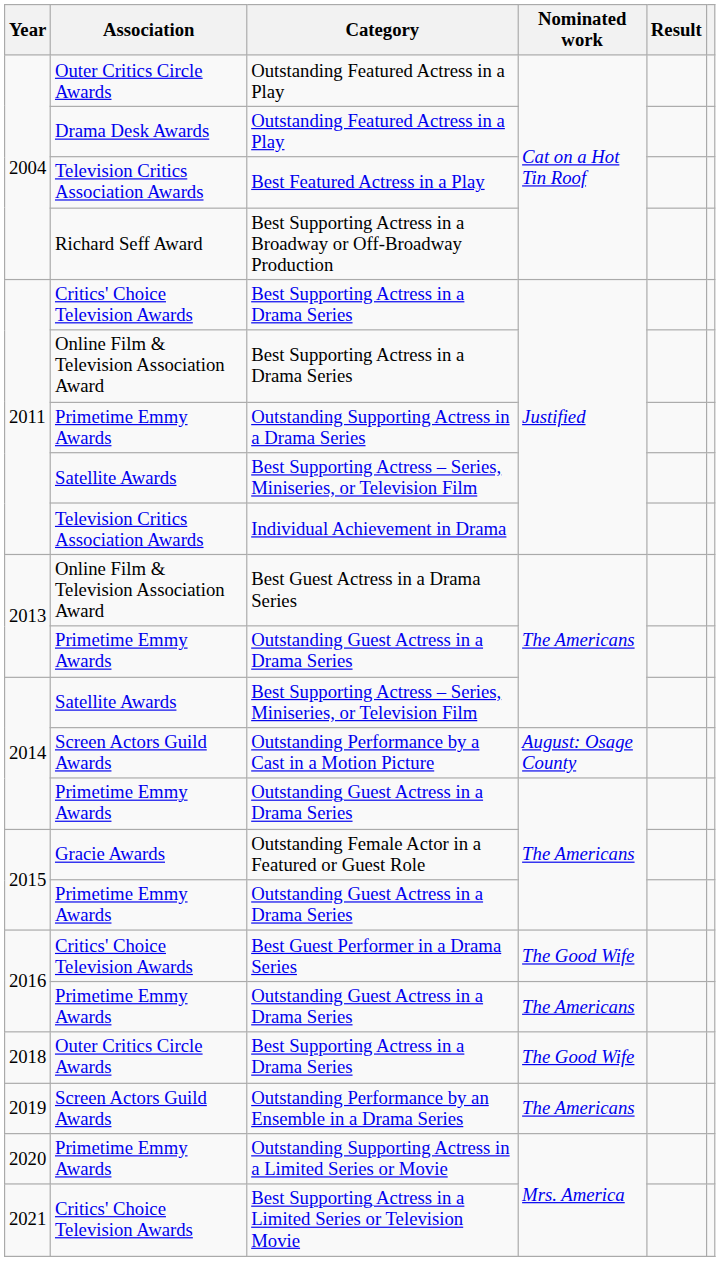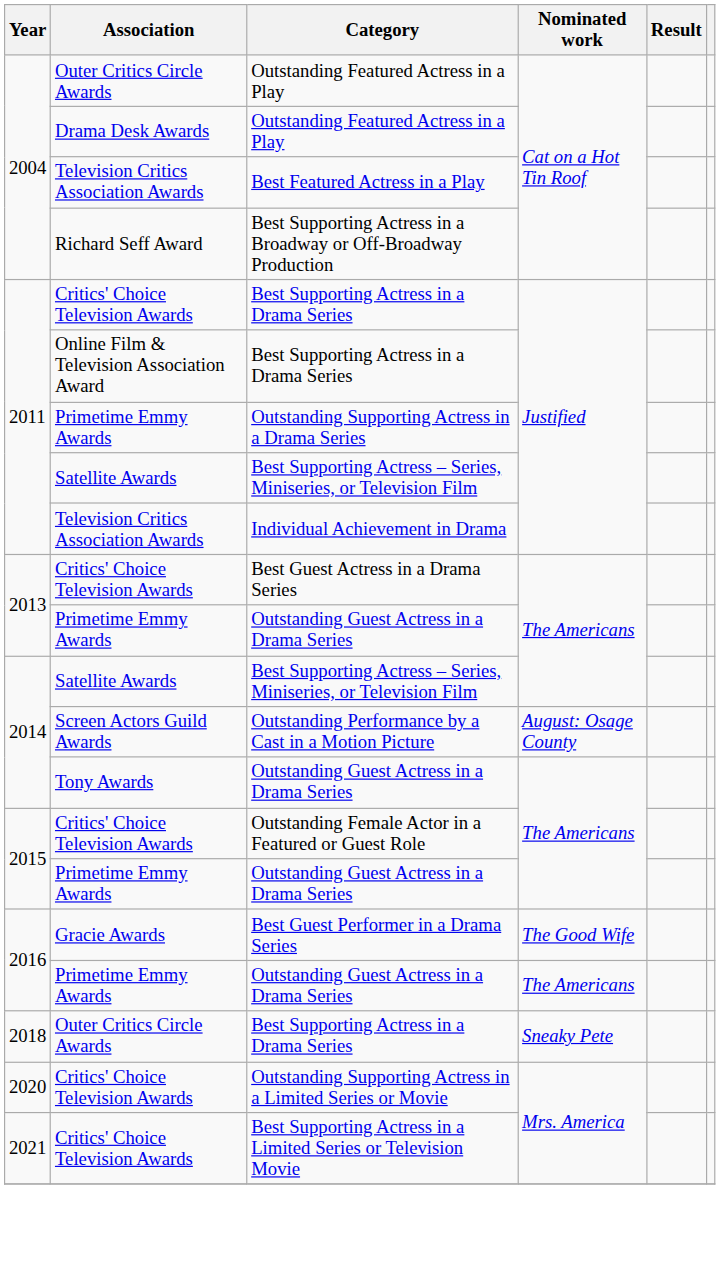Best Guest Actress in a Drama Series | Association: Online Film & Television Association Award -> Critics' Choice Television Awards
2014 / Outstanding Guest Actress in a Drama Series | Association: Primetime Emmy Awards -> Tony Awards
Outstanding Female Actor in a Featured or Guest Role | Association: Gracie Awards -> Critics' Choice Television Awards
Best Guest Performer in a Drama Series | Association: Critics' Choice Television Awards -> Gracie Awards
2018 / Best Supporting Actress in a Drama Series | Nominated work: The Good Wife -> Sneaky Pete
- row: 2019 | Screen Actors Guild Awards | Outstanding Performance by an Ensemble in a Drama Series | The Americans
Outstanding Supporting Actress in a Limited Series or Movie | Association: Primetime Emmy Awards -> Critics' Choice Television Awards
